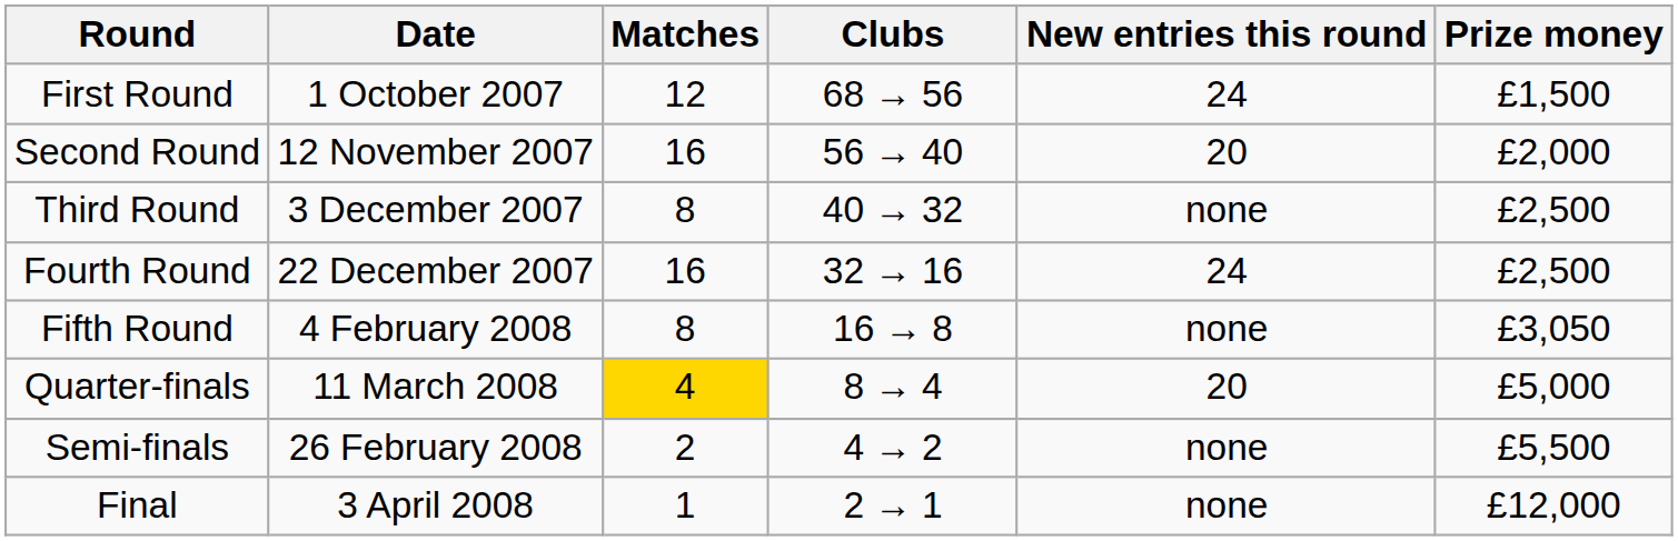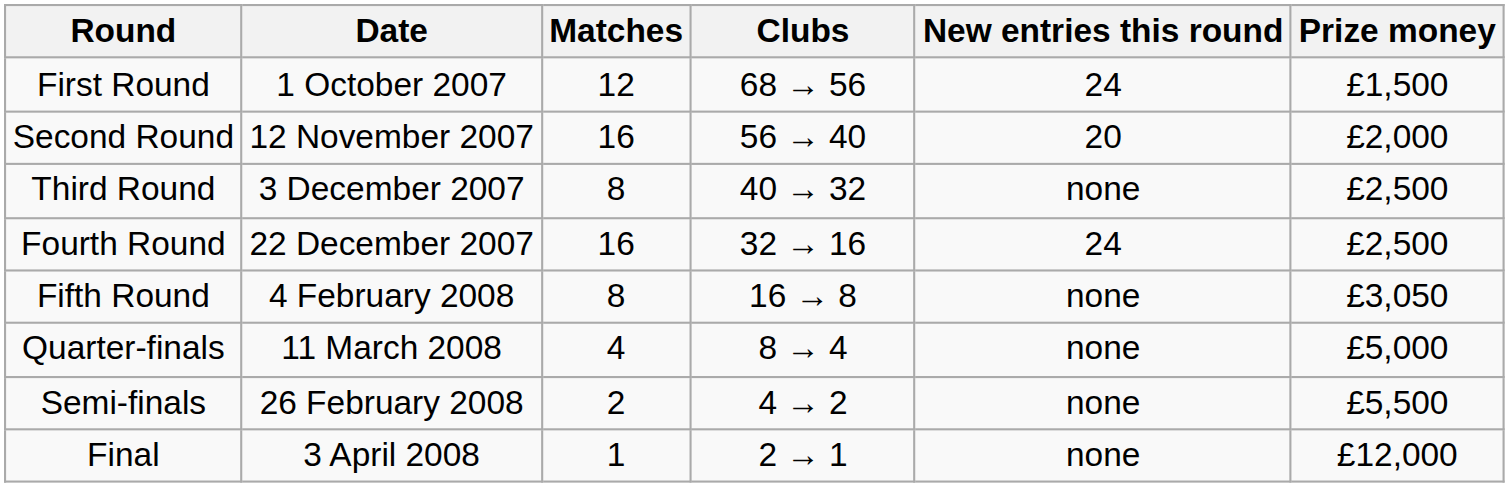Quarter-finals | Matches: gold background -> no background
Quarter-finals | New entries this round: 20 -> none
